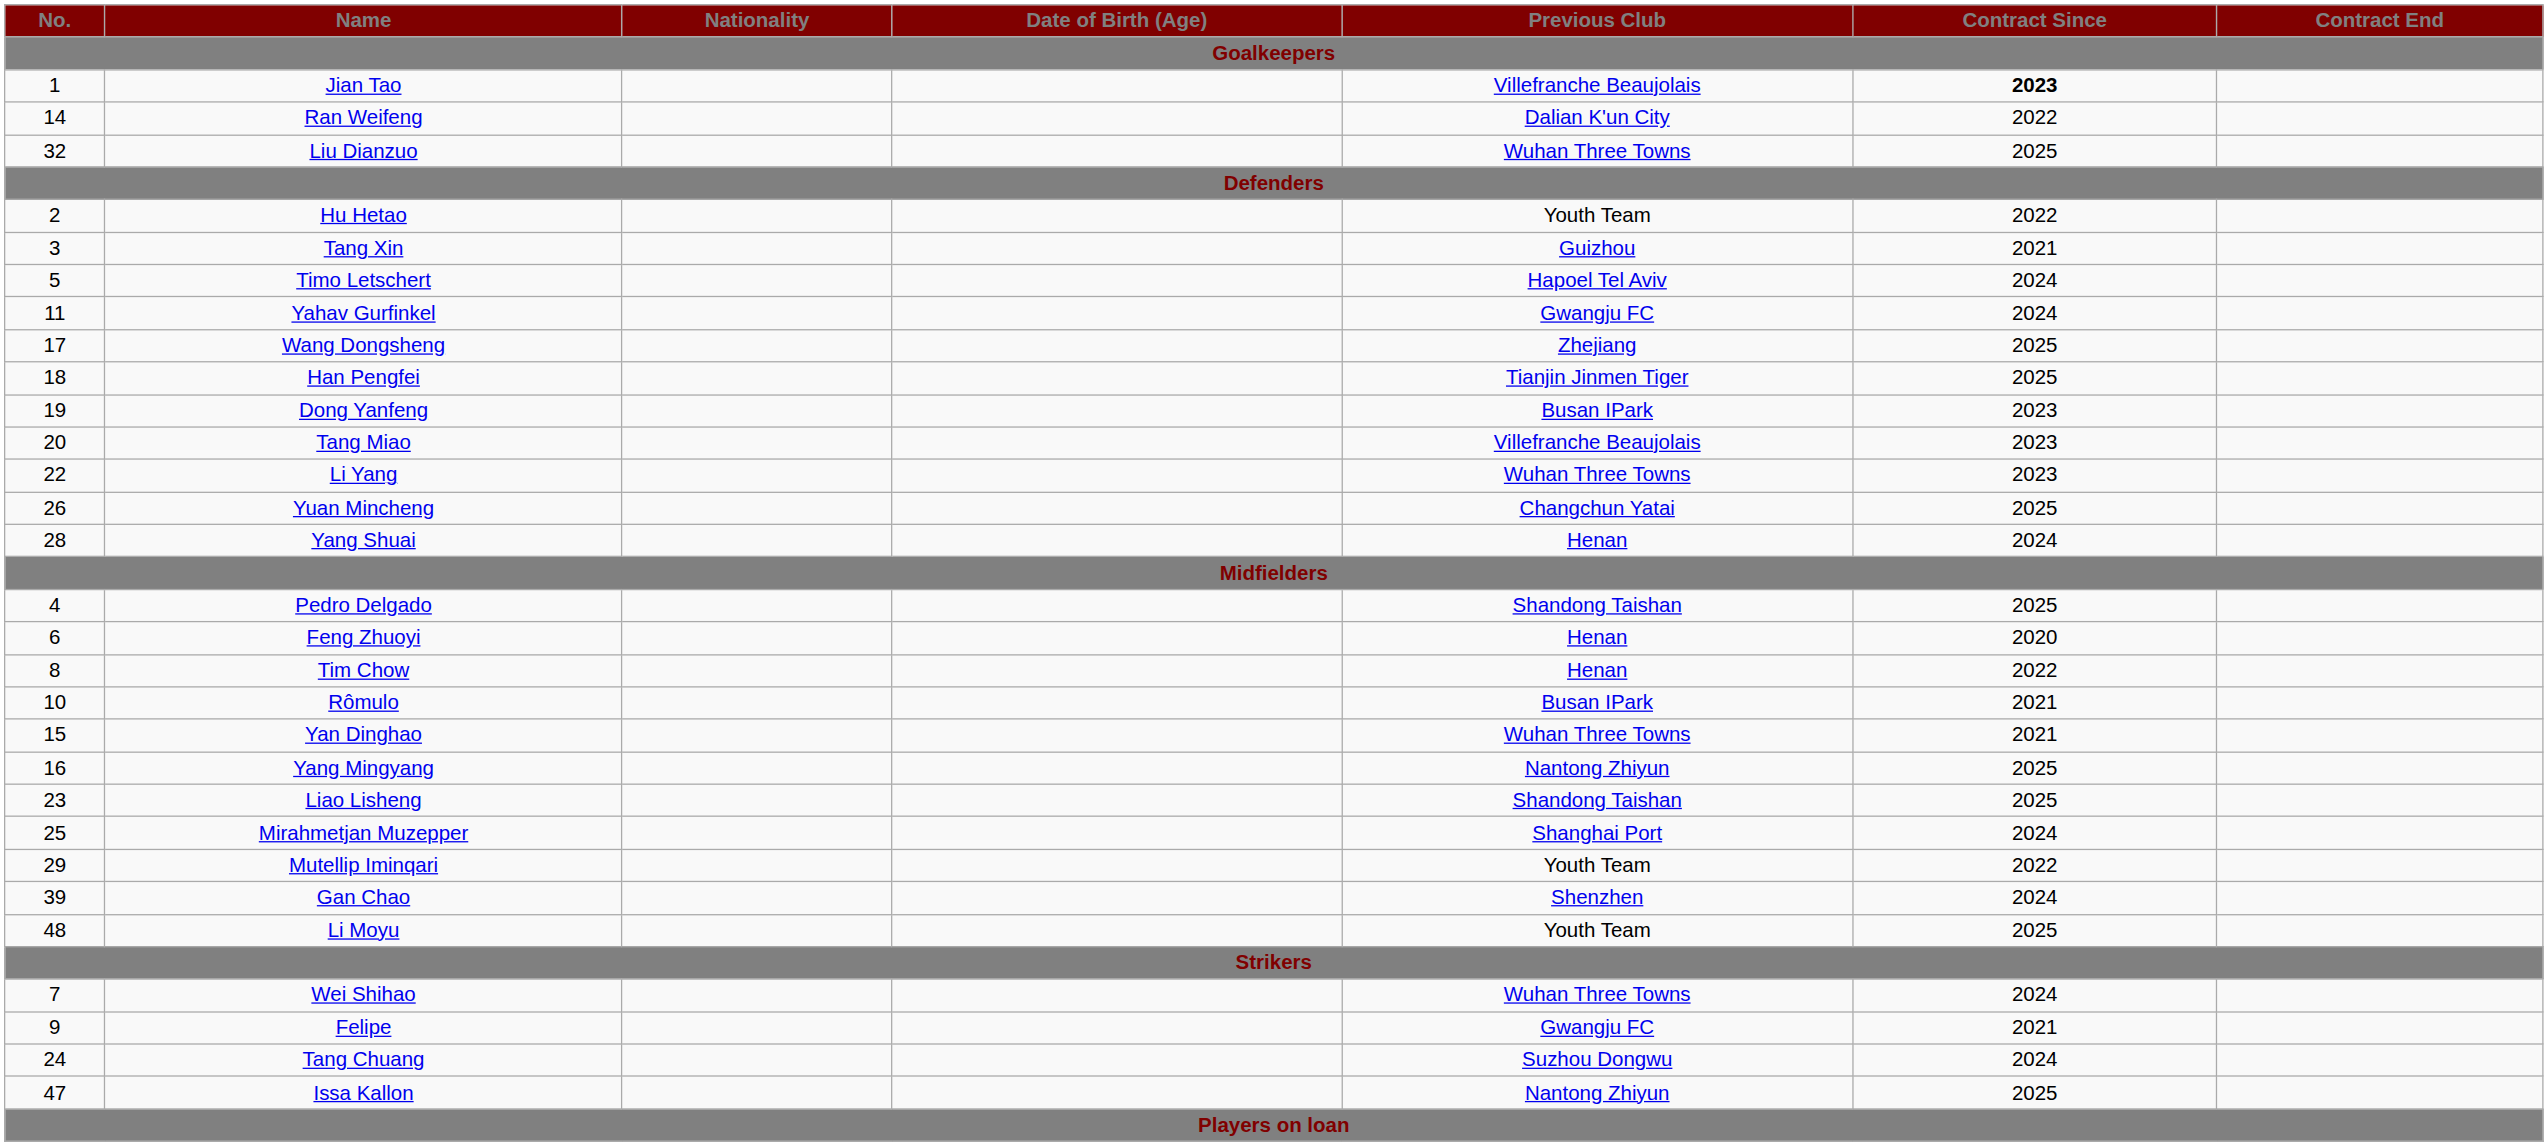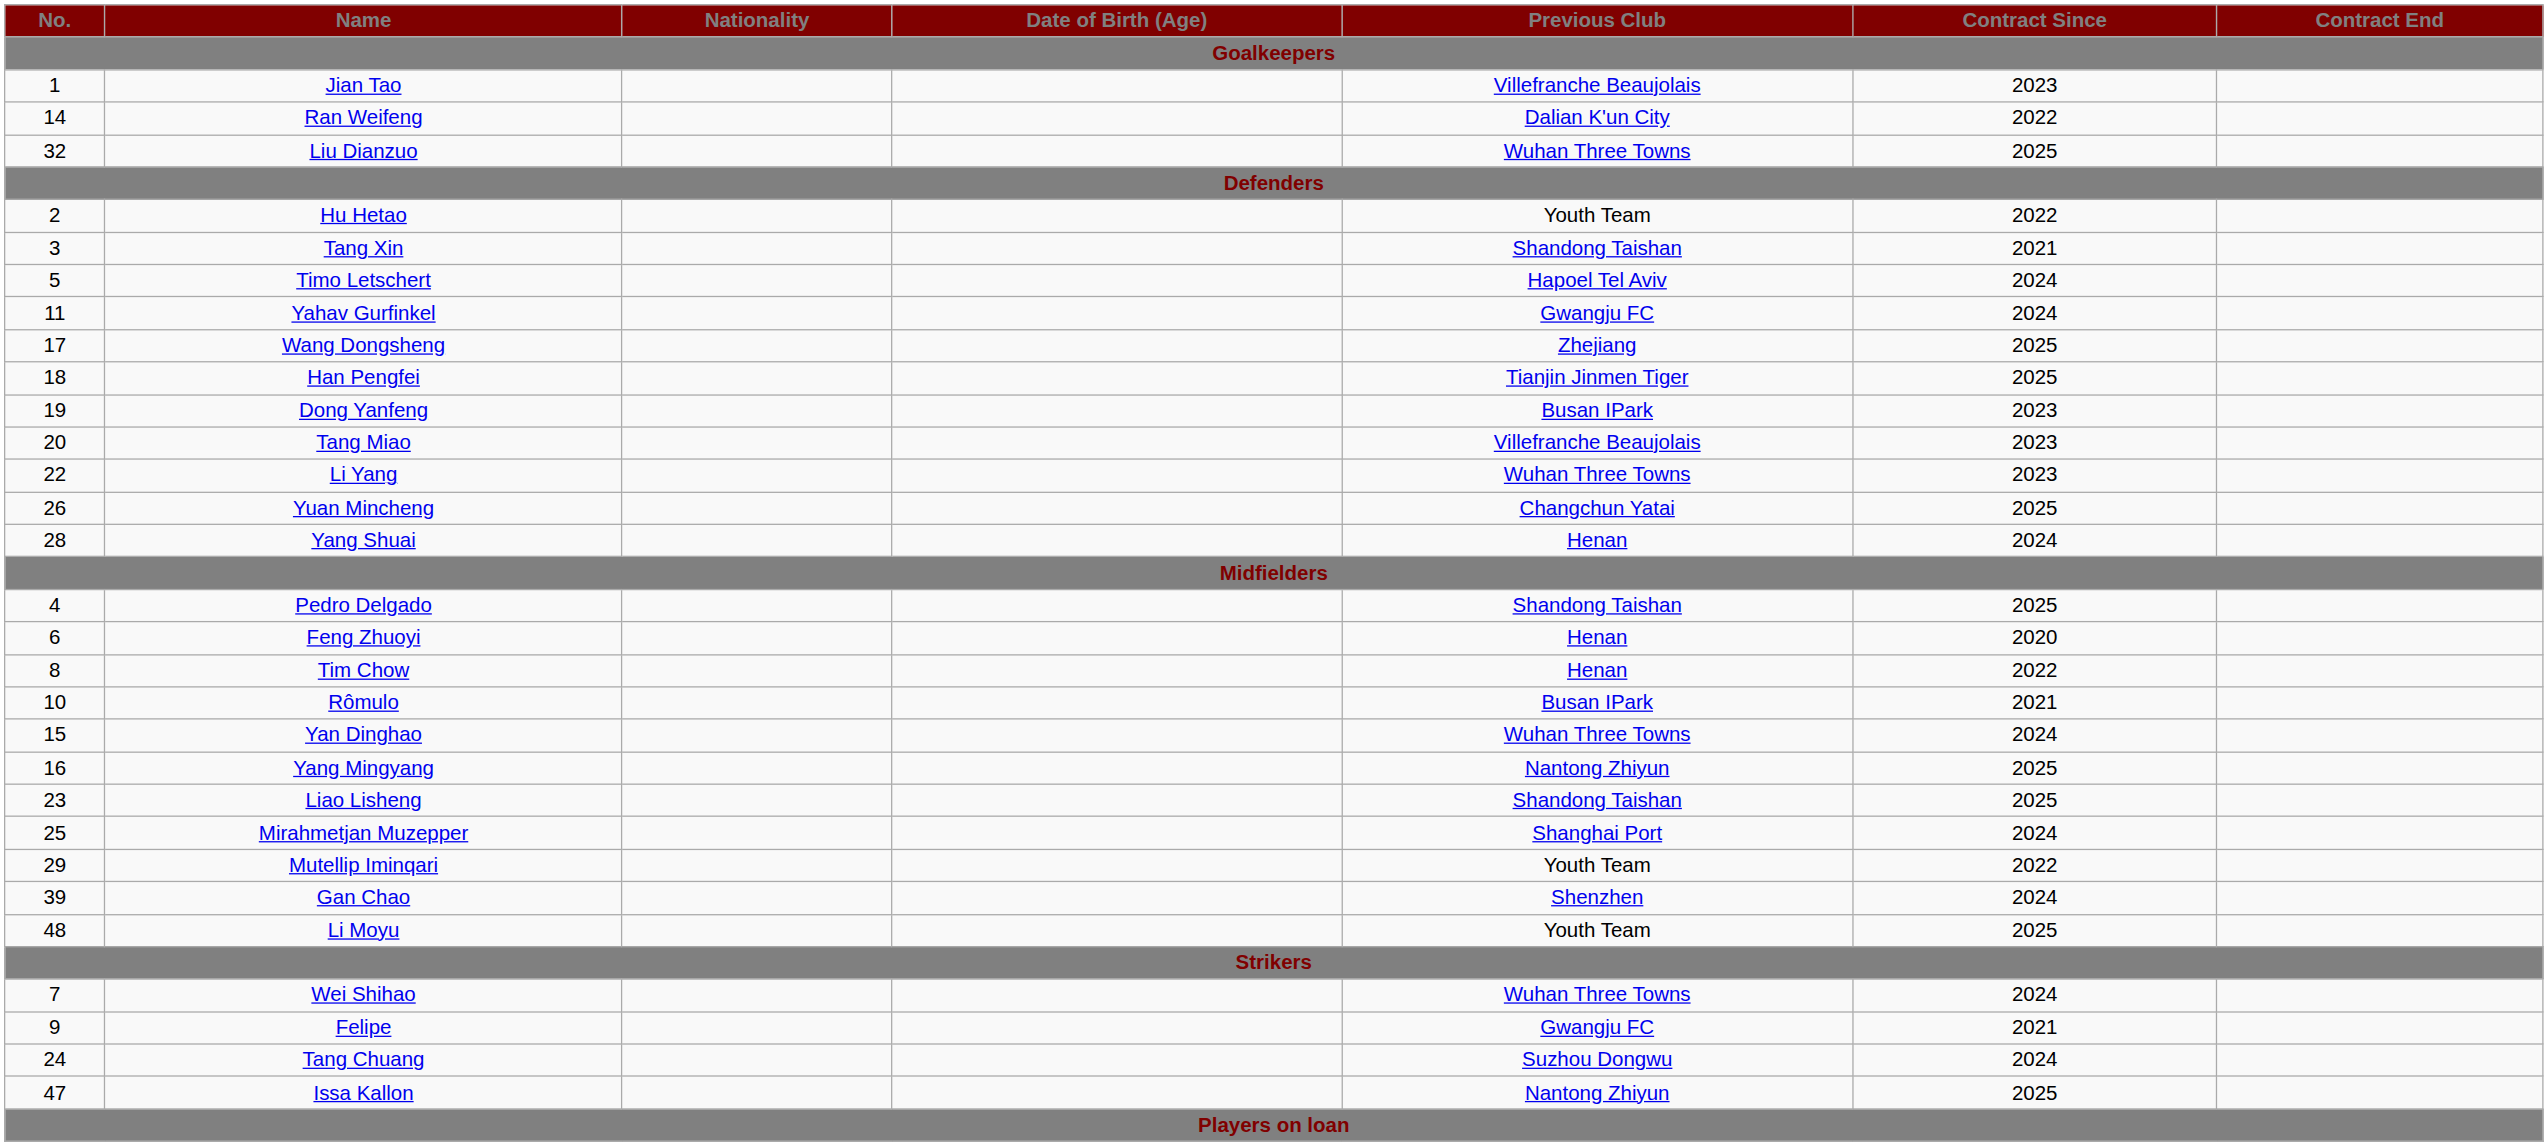Jian Tao | Contract Since: bold -> normal
Tang Xin | Previous Club: Guizhou -> Shandong Taishan
Yan Dinghao | Contract Since: 2021 -> 2024
